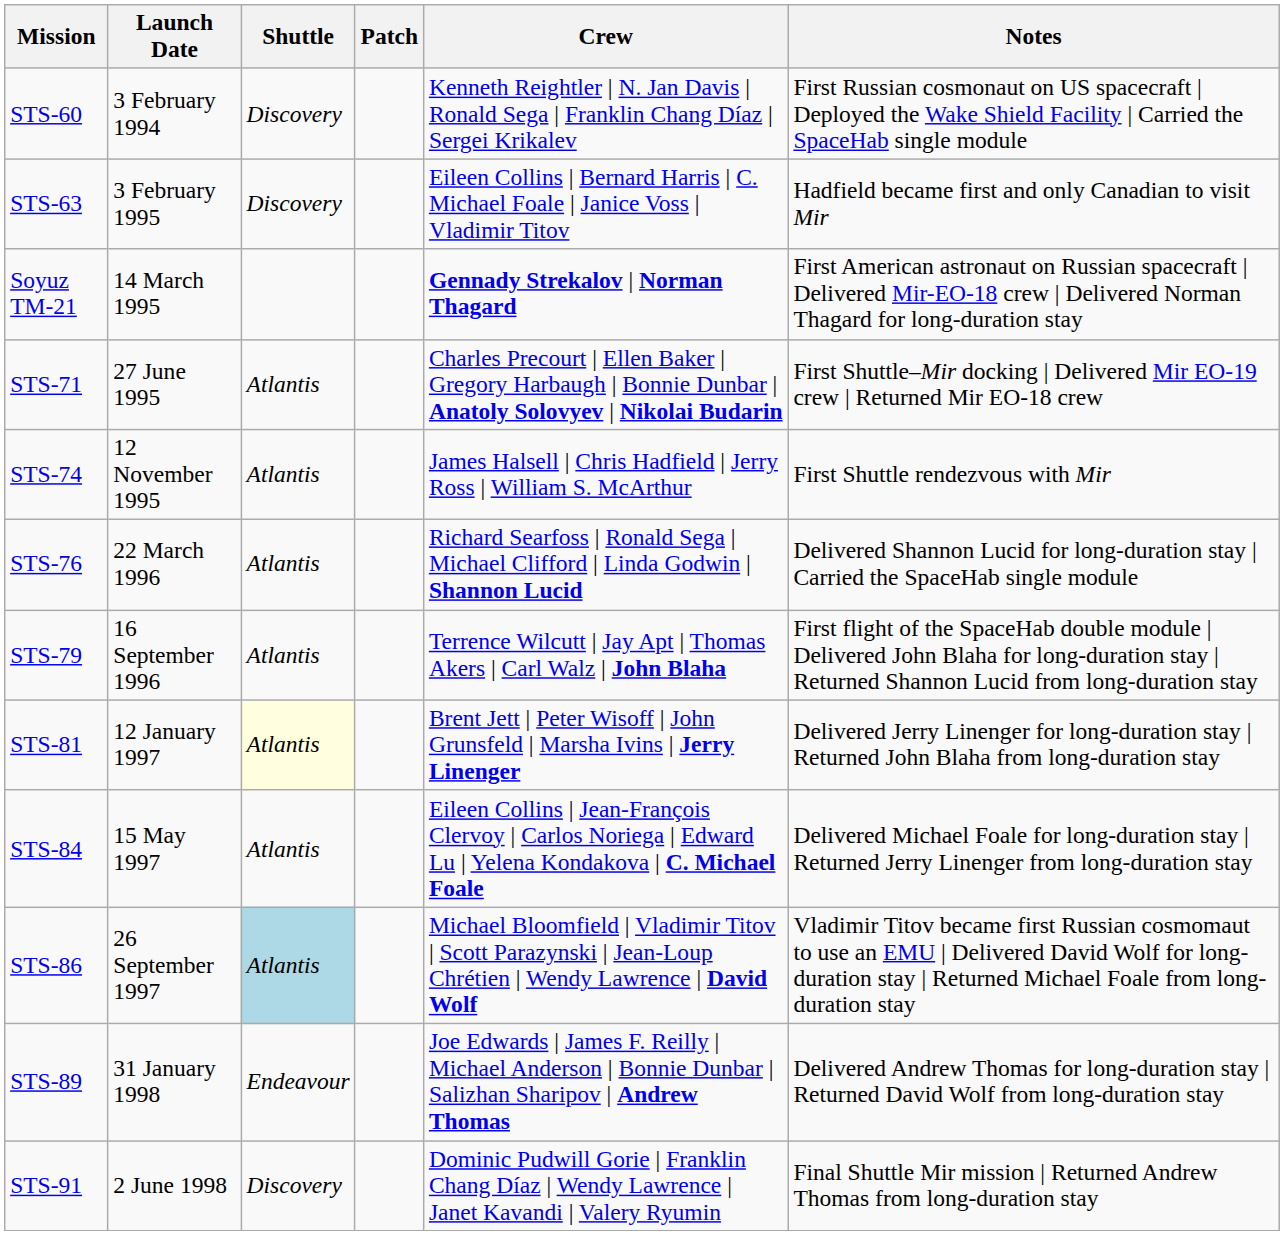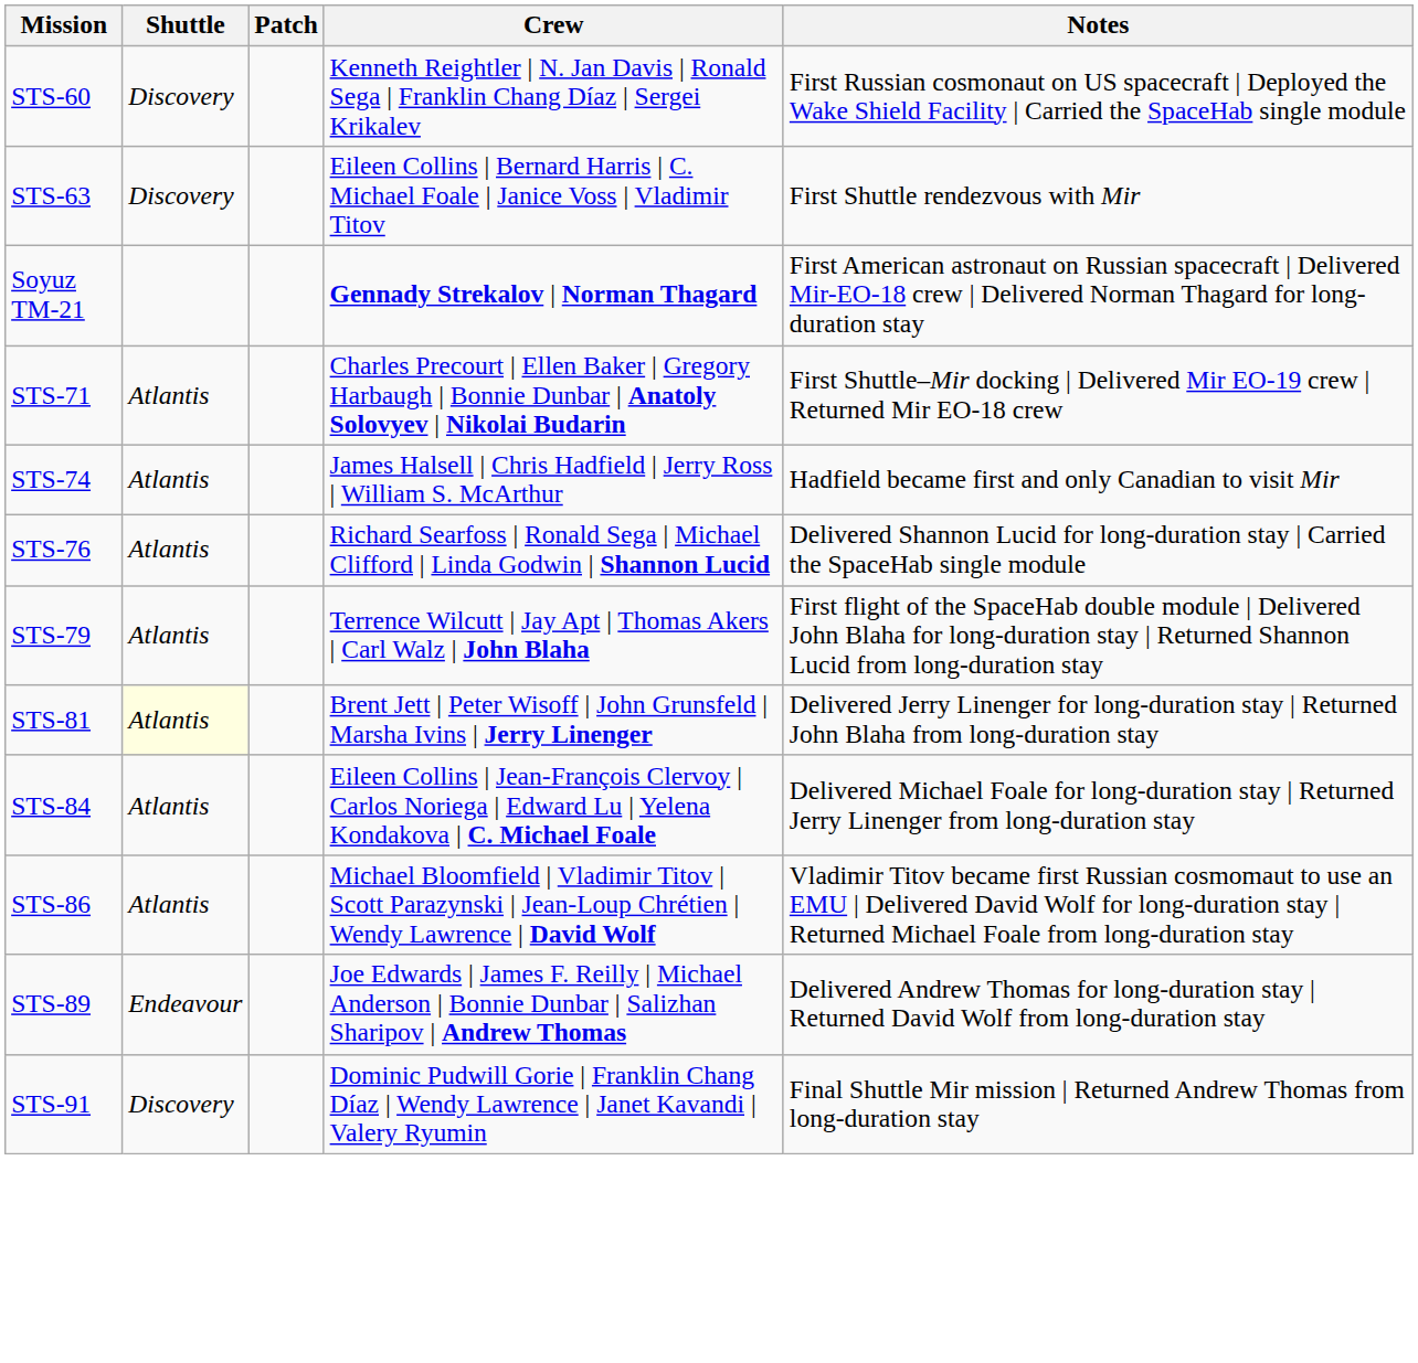- column: Launch Date | 3 February 1994 | 3 February 1995 | 14 March 1995 | 27 June 1995 | 12 November 1995 | 22 March 1996 | 16 September 1996 | 12 January 1997 | 15 May 1997 | 26 September 1997 | 31 January 1998 | 2 June 1998
STS-63 | Notes: Hadfield became first and only Canadian to visit Mir -> First Shuttle rendezvous with Mir
STS-74 | Notes: First Shuttle rendezvous with Mir -> Hadfield became first and only Canadian to visit Mir
STS-86 | Shuttle: lightblue background -> no background
